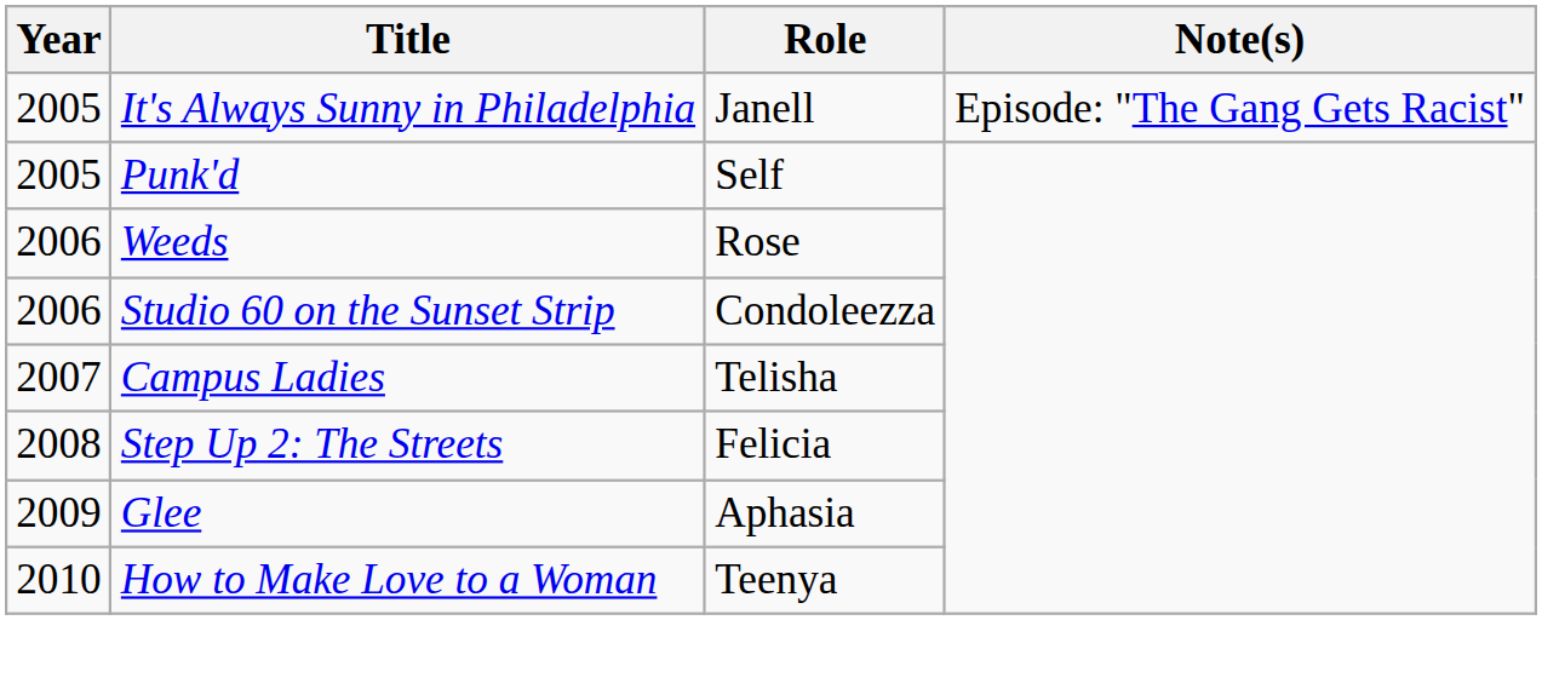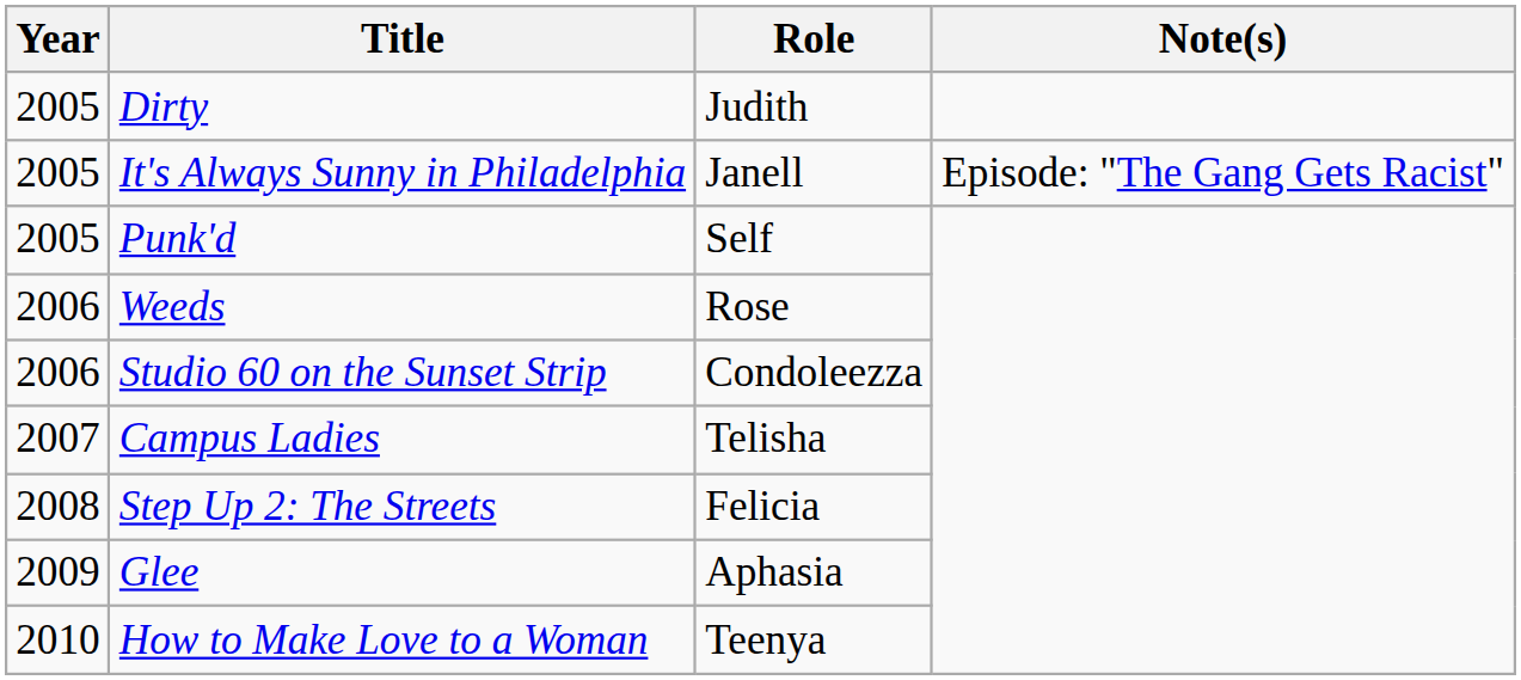+ row: 2005 | Dirty | Judith
